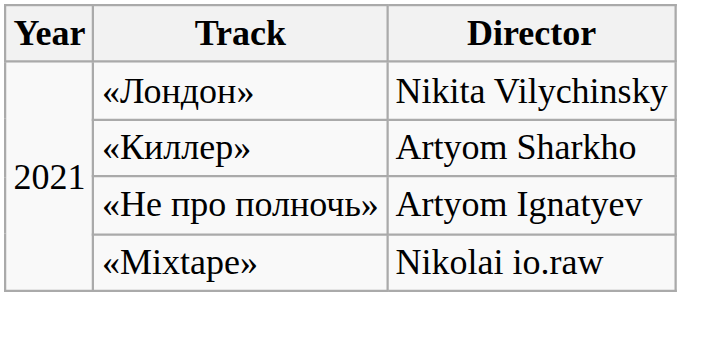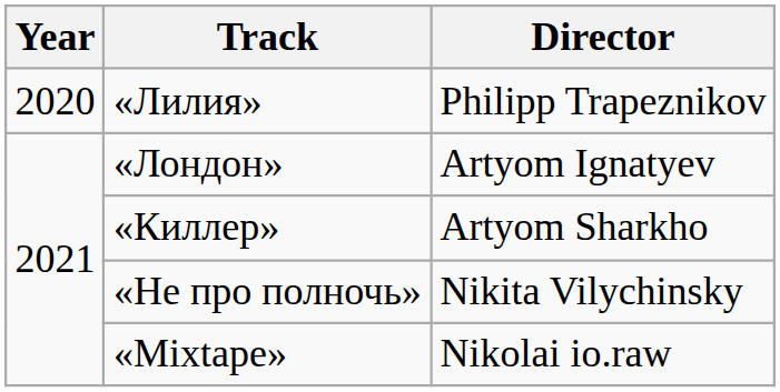+ row: 2020 | «Лилия» | Philipp Trapeznikov
«Лондон» | Director: Nikita Vilychinsky -> Artyom Ignatyev
«Не про полночь» | Director: Artyom Ignatyev -> Nikita Vilychinsky
